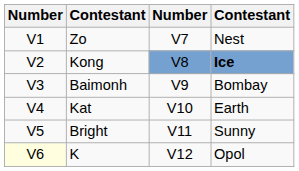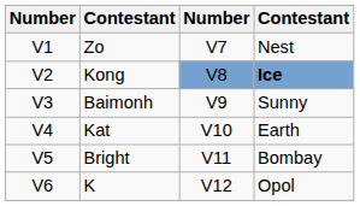Baimonh | column 4: Bombay -> Sunny
Bright | column 4: Sunny -> Bombay
K | column 1: lightyellow background -> no background
